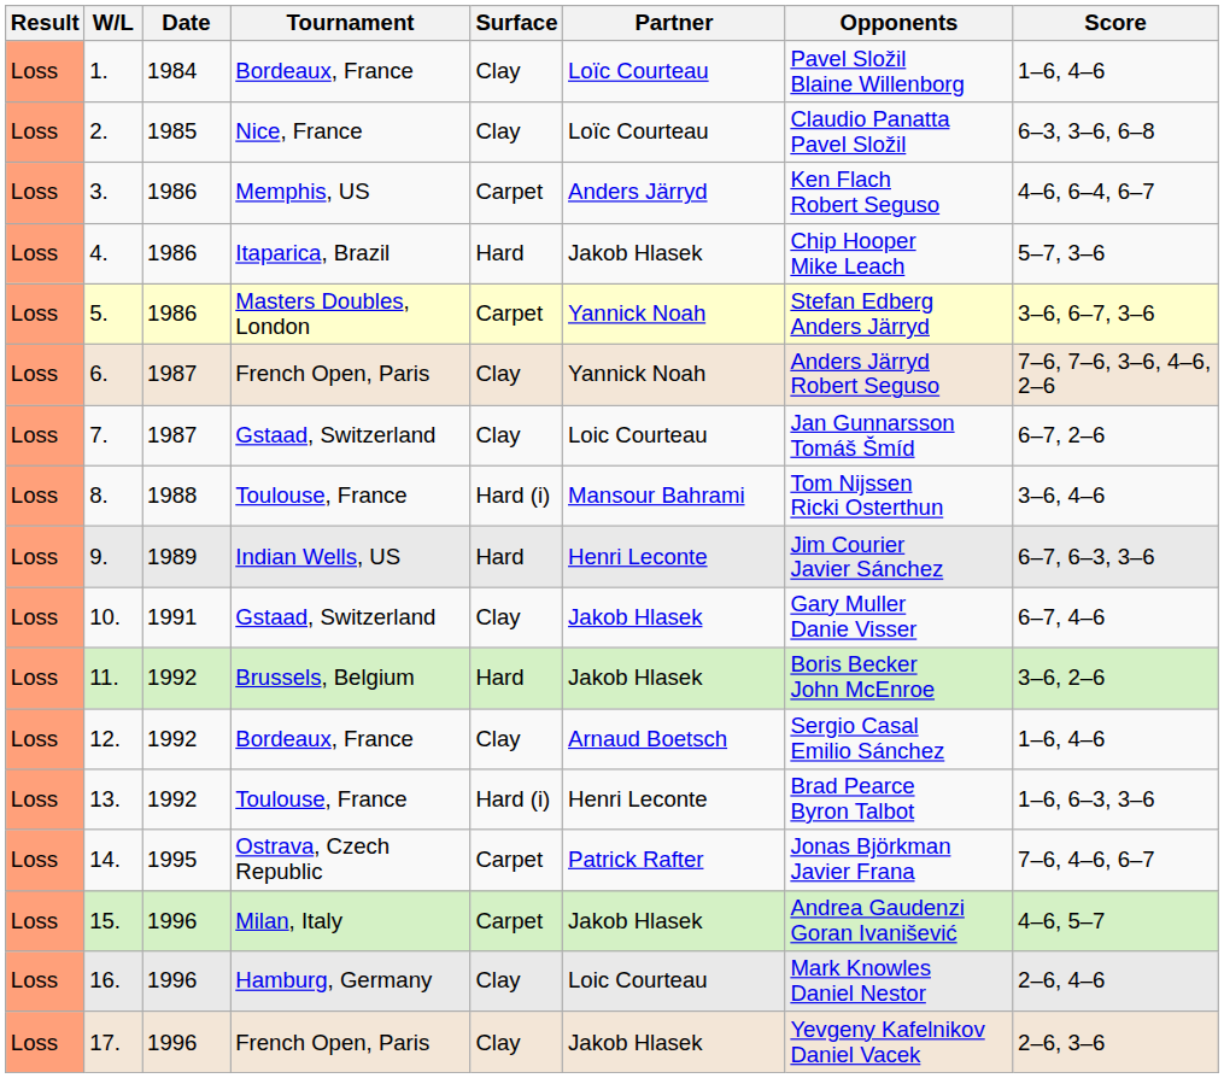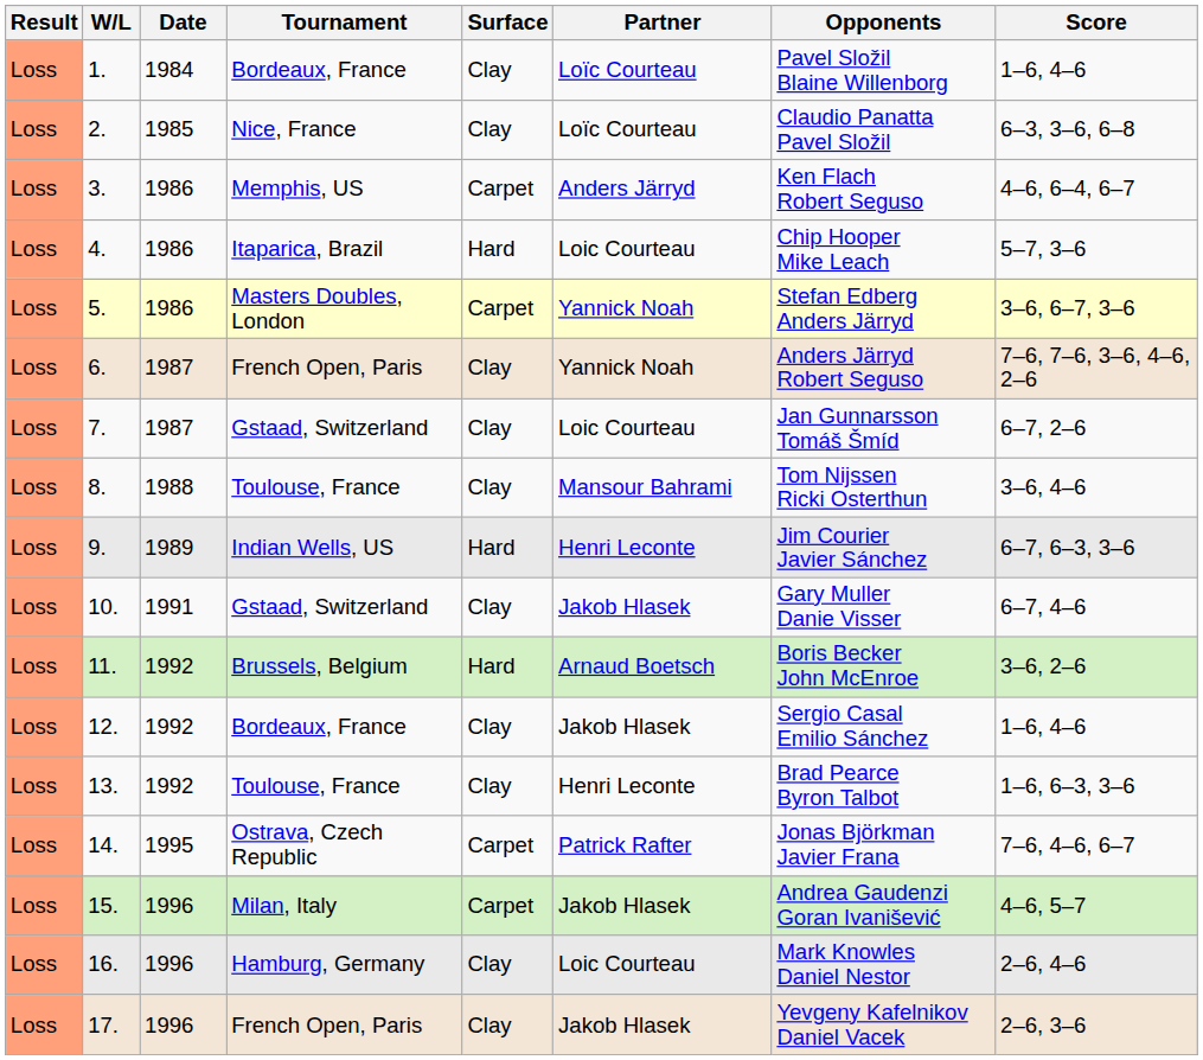4. | Partner: Jakob Hlasek -> Loic Courteau
8. | Surface: Hard (i) -> Clay
11. | Partner: Jakob Hlasek -> Arnaud Boetsch
12. | Partner: Arnaud Boetsch -> Jakob Hlasek
13. | Surface: Hard (i) -> Clay
